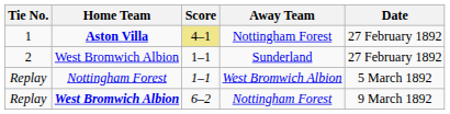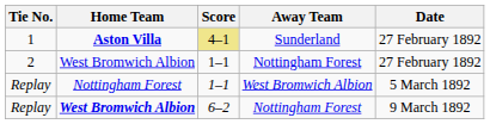1 | Away Team: Nottingham Forest -> Sunderland
2 | Away Team: Sunderland -> Nottingham Forest
